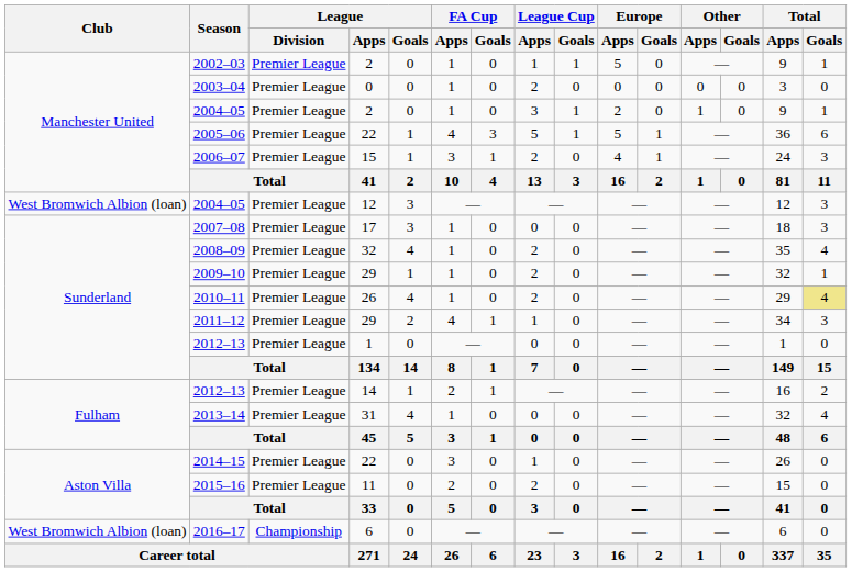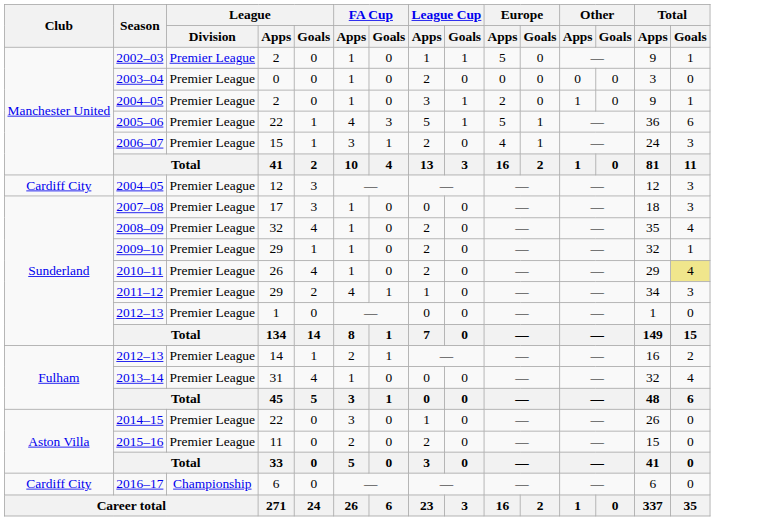2004–05 / 12 | Club: West Bromwich Albion (loan) -> Cardiff City
2016–17 | Club: West Bromwich Albion (loan) -> Cardiff City
